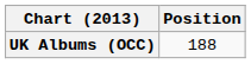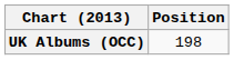UK Albums (OCC) | Position: 188 -> 198
